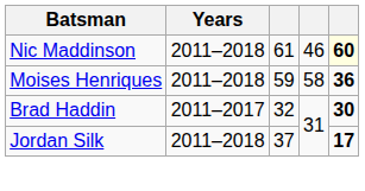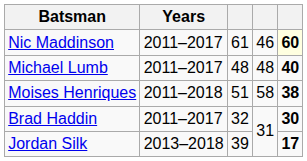Nic Maddinson | Years: 2011–2018 -> 2011–2017
+ row: Michael Lumb | 2011–2017 | 48 | 48 | 40
Moises Henriques | column 3: 59 -> 51
Moises Henriques | column 5: 36 -> 38
Jordan Silk | Years: 2011–2018 -> 2013–2018
Jordan Silk | column 3: 37 -> 39
